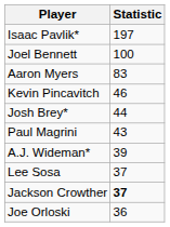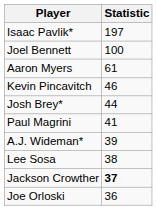Aaron Myers | Statistic: 83 -> 61
Paul Magrini | Statistic: 43 -> 41
Lee Sosa | Statistic: 37 -> 38
